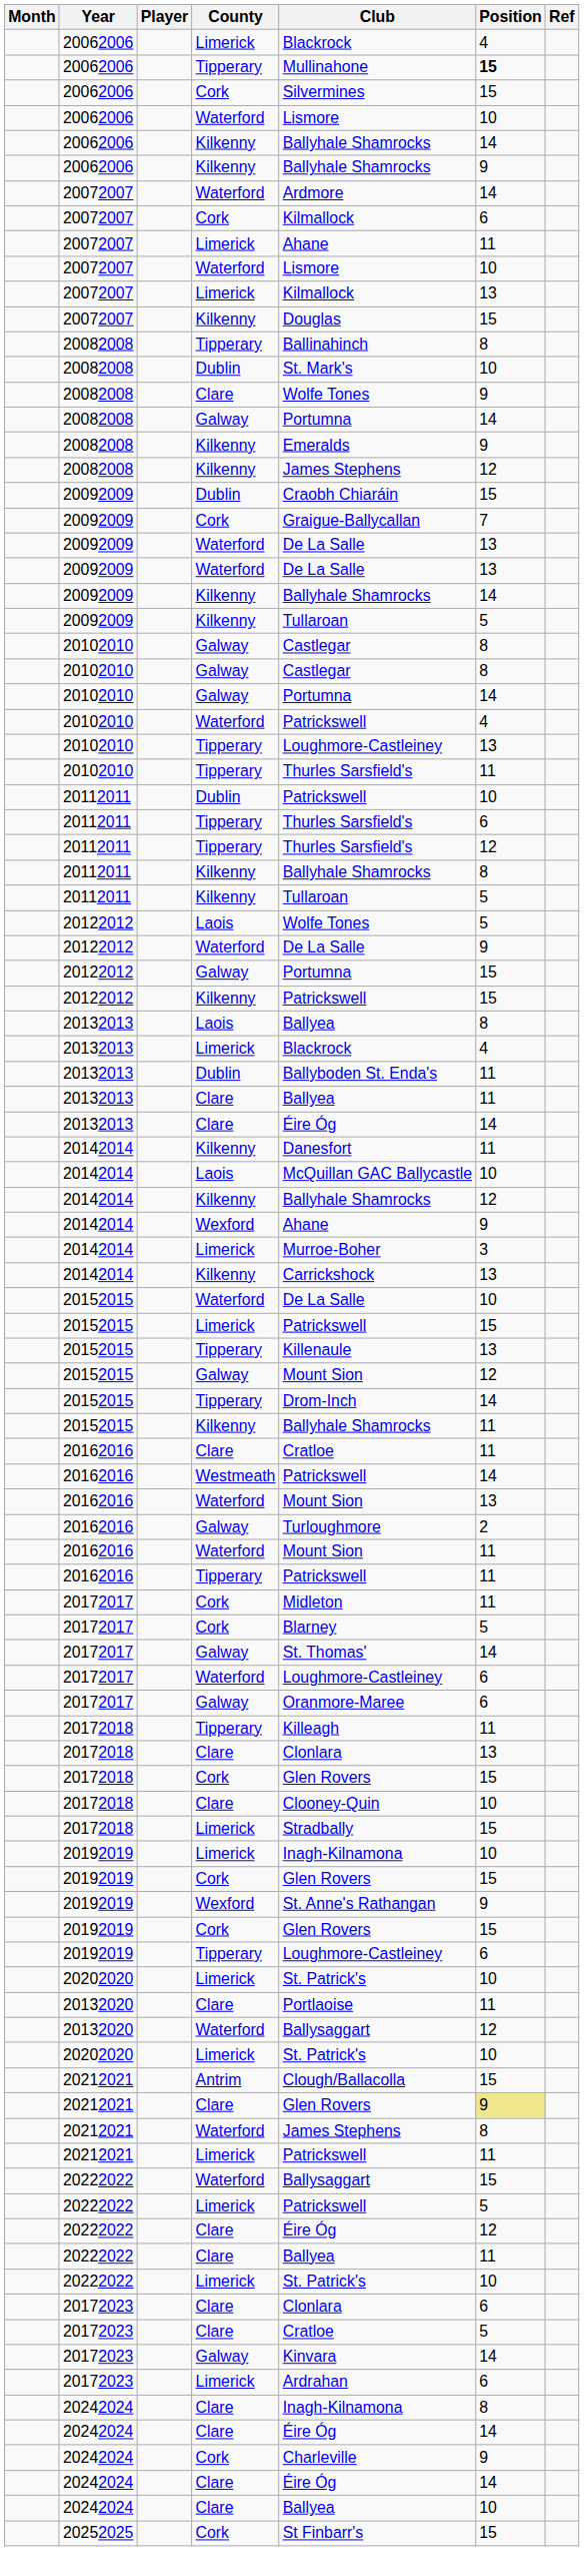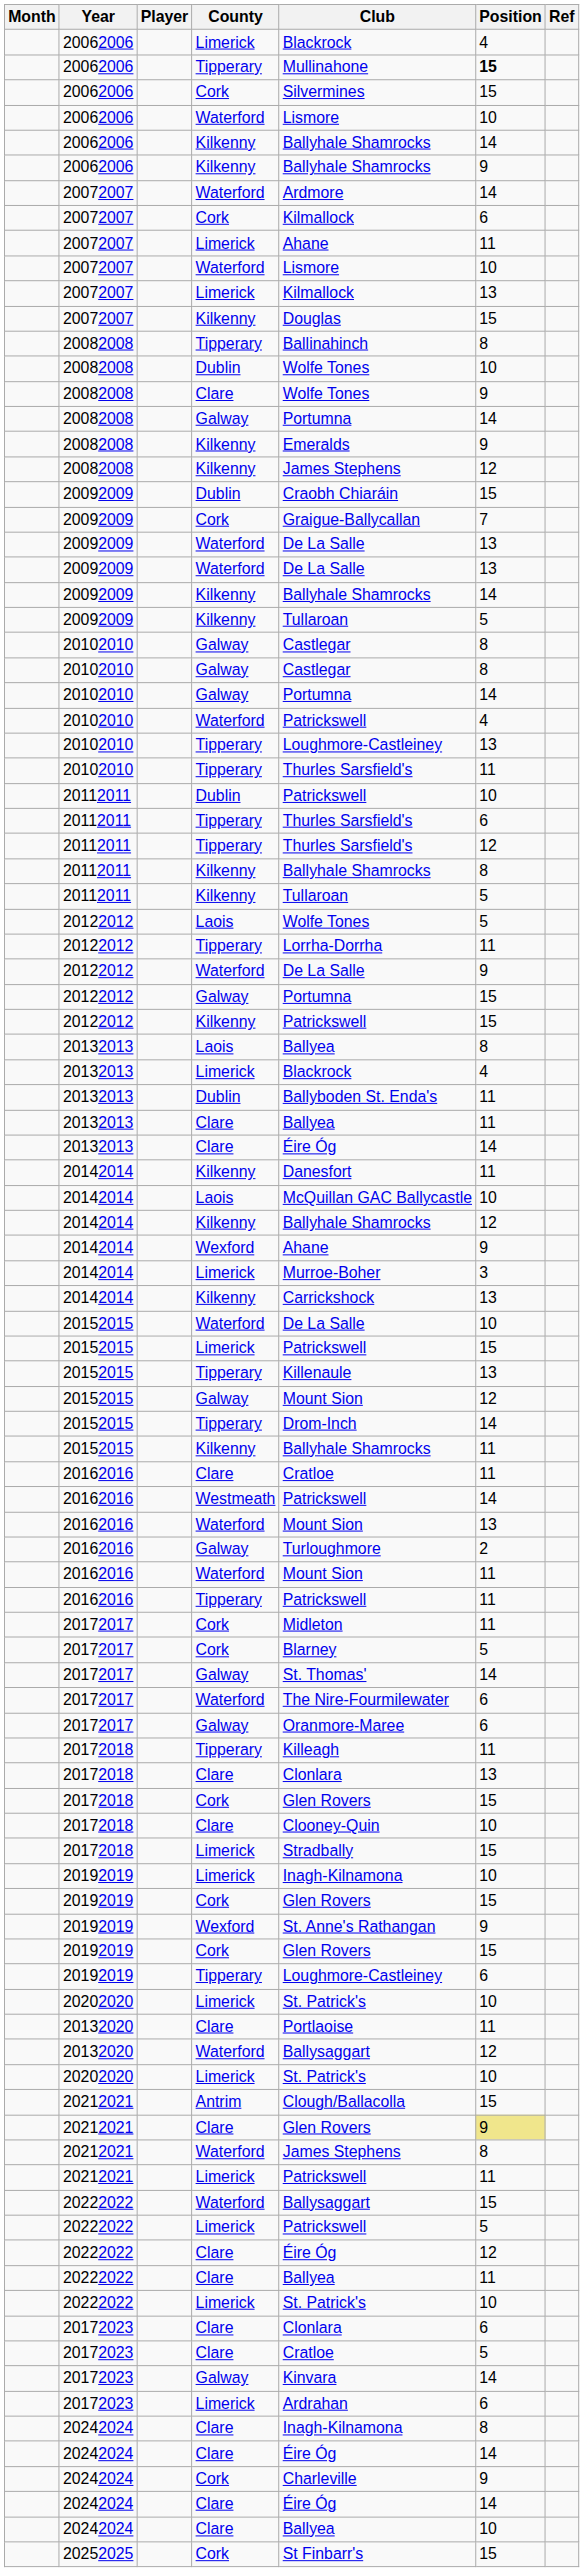20082008 / Dublin | Club: St. Mark's -> Wolfe Tones
+ row: 20122012 | Tipperary | Lorrha-Dorrha | 11
20172017 / Waterford | Club: Loughmore-Castleiney -> The Nire-Fourmilewater
